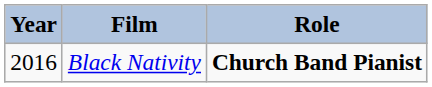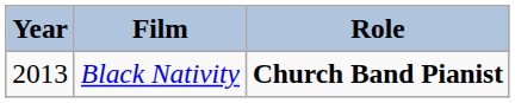Black Nativity | Year: 2016 -> 2013
